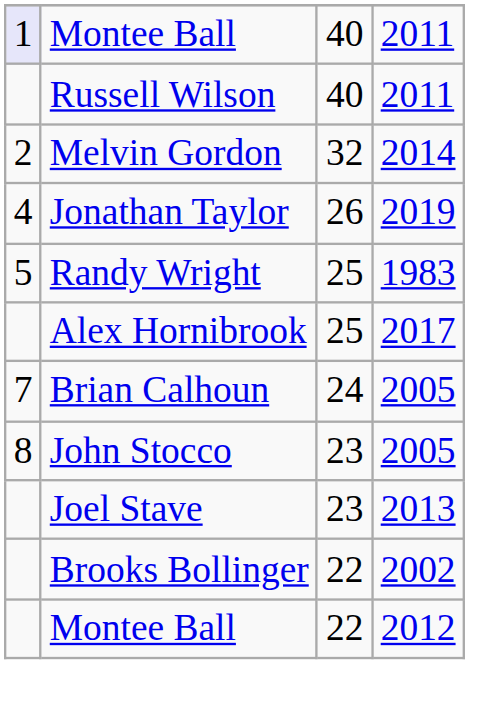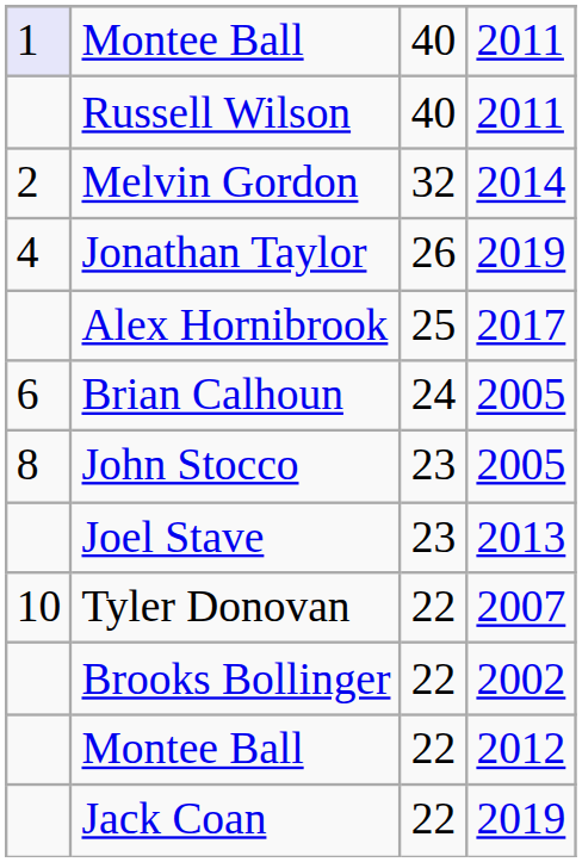- row: 5 | Randy Wright | 25 | 1983
Brian Calhoun | column 1: 7 -> 6
+ row: 10 | Tyler Donovan | 22 | 2007
+ row: Jack Coan | 22 | 2019
